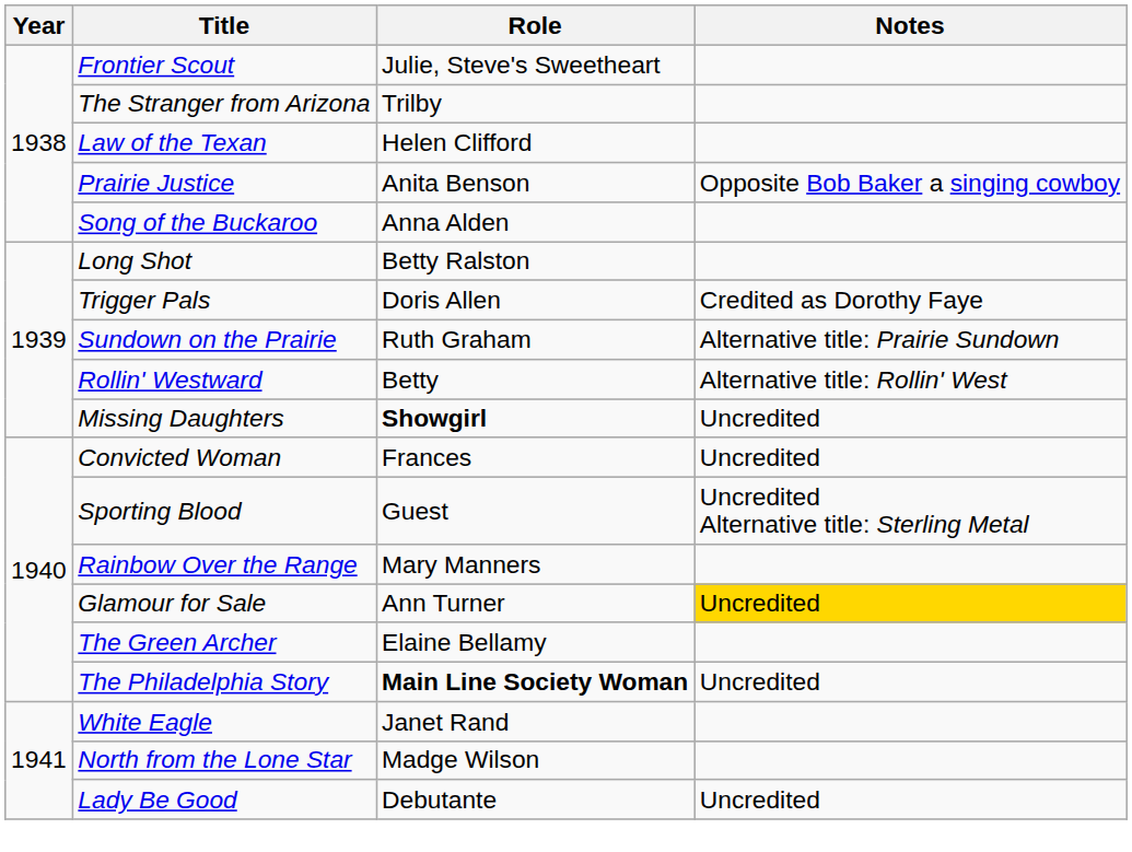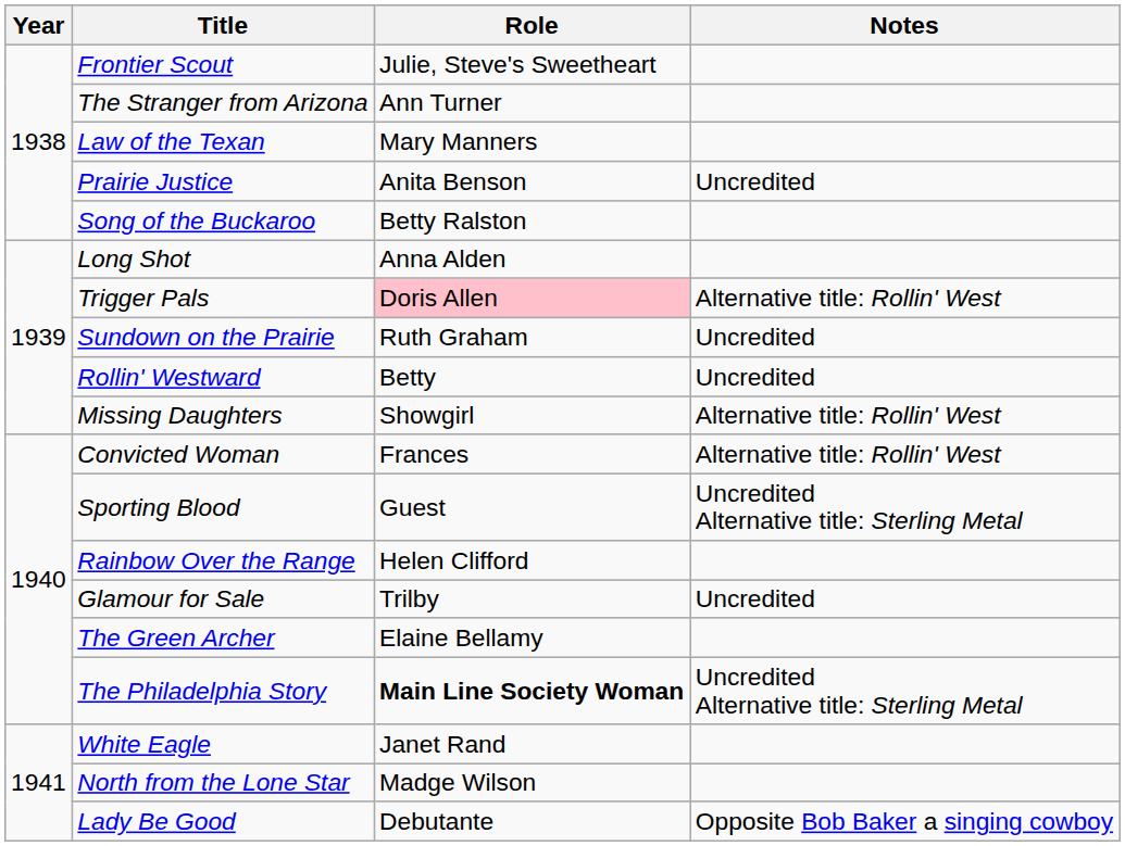The Stranger from Arizona | Role: Trilby -> Ann Turner
Law of the Texan | Role: Helen Clifford -> Mary Manners
Prairie Justice | Notes: Opposite Bob Baker a singing cowboy -> Uncredited
Song of the Buckaroo | Role: Anna Alden -> Betty Ralston
Long Shot | Role: Betty Ralston -> Anna Alden
Trigger Pals | Role: no background -> pink background
Trigger Pals | Notes: Credited as Dorothy Faye -> Alternative title: Rollin' West
Sundown on the Prairie | Notes: Alternative title: Prairie Sundown -> Uncredited
Rollin' Westward | Notes: Alternative title: Rollin' West -> Uncredited
Missing Daughters | Role: bold -> normal
Missing Daughters | Notes: Uncredited -> Alternative title: Rollin' West
Convicted Woman | Notes: Uncredited -> Alternative title: Rollin' West
Rainbow Over the Range | Role: Mary Manners -> Helen Clifford
Glamour for Sale | Role: Ann Turner -> Trilby
Glamour for Sale | Notes: gold background -> no background
The Philadelphia Story | Notes: Uncredited -> Uncredited Alternative title: Sterling Metal
Lady Be Good | Notes: Uncredited -> Opposite Bob Baker a singing cowboy
